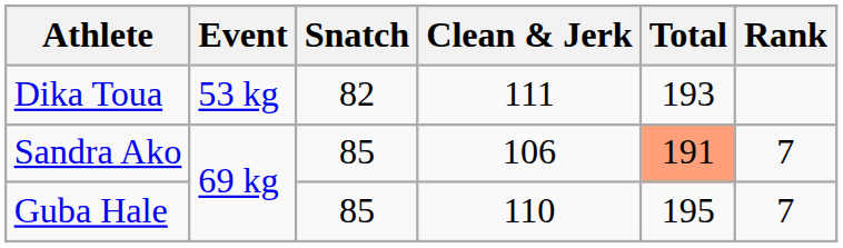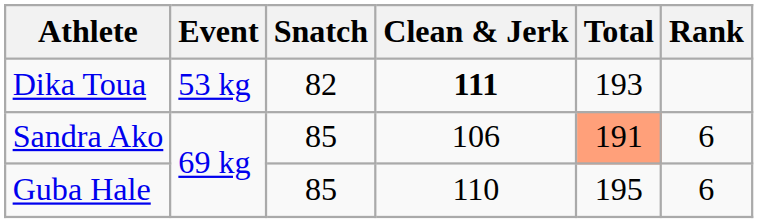Dika Toua | Clean & Jerk: normal -> bold
Sandra Ako | Rank: 7 -> 6
Guba Hale | Rank: 7 -> 6
